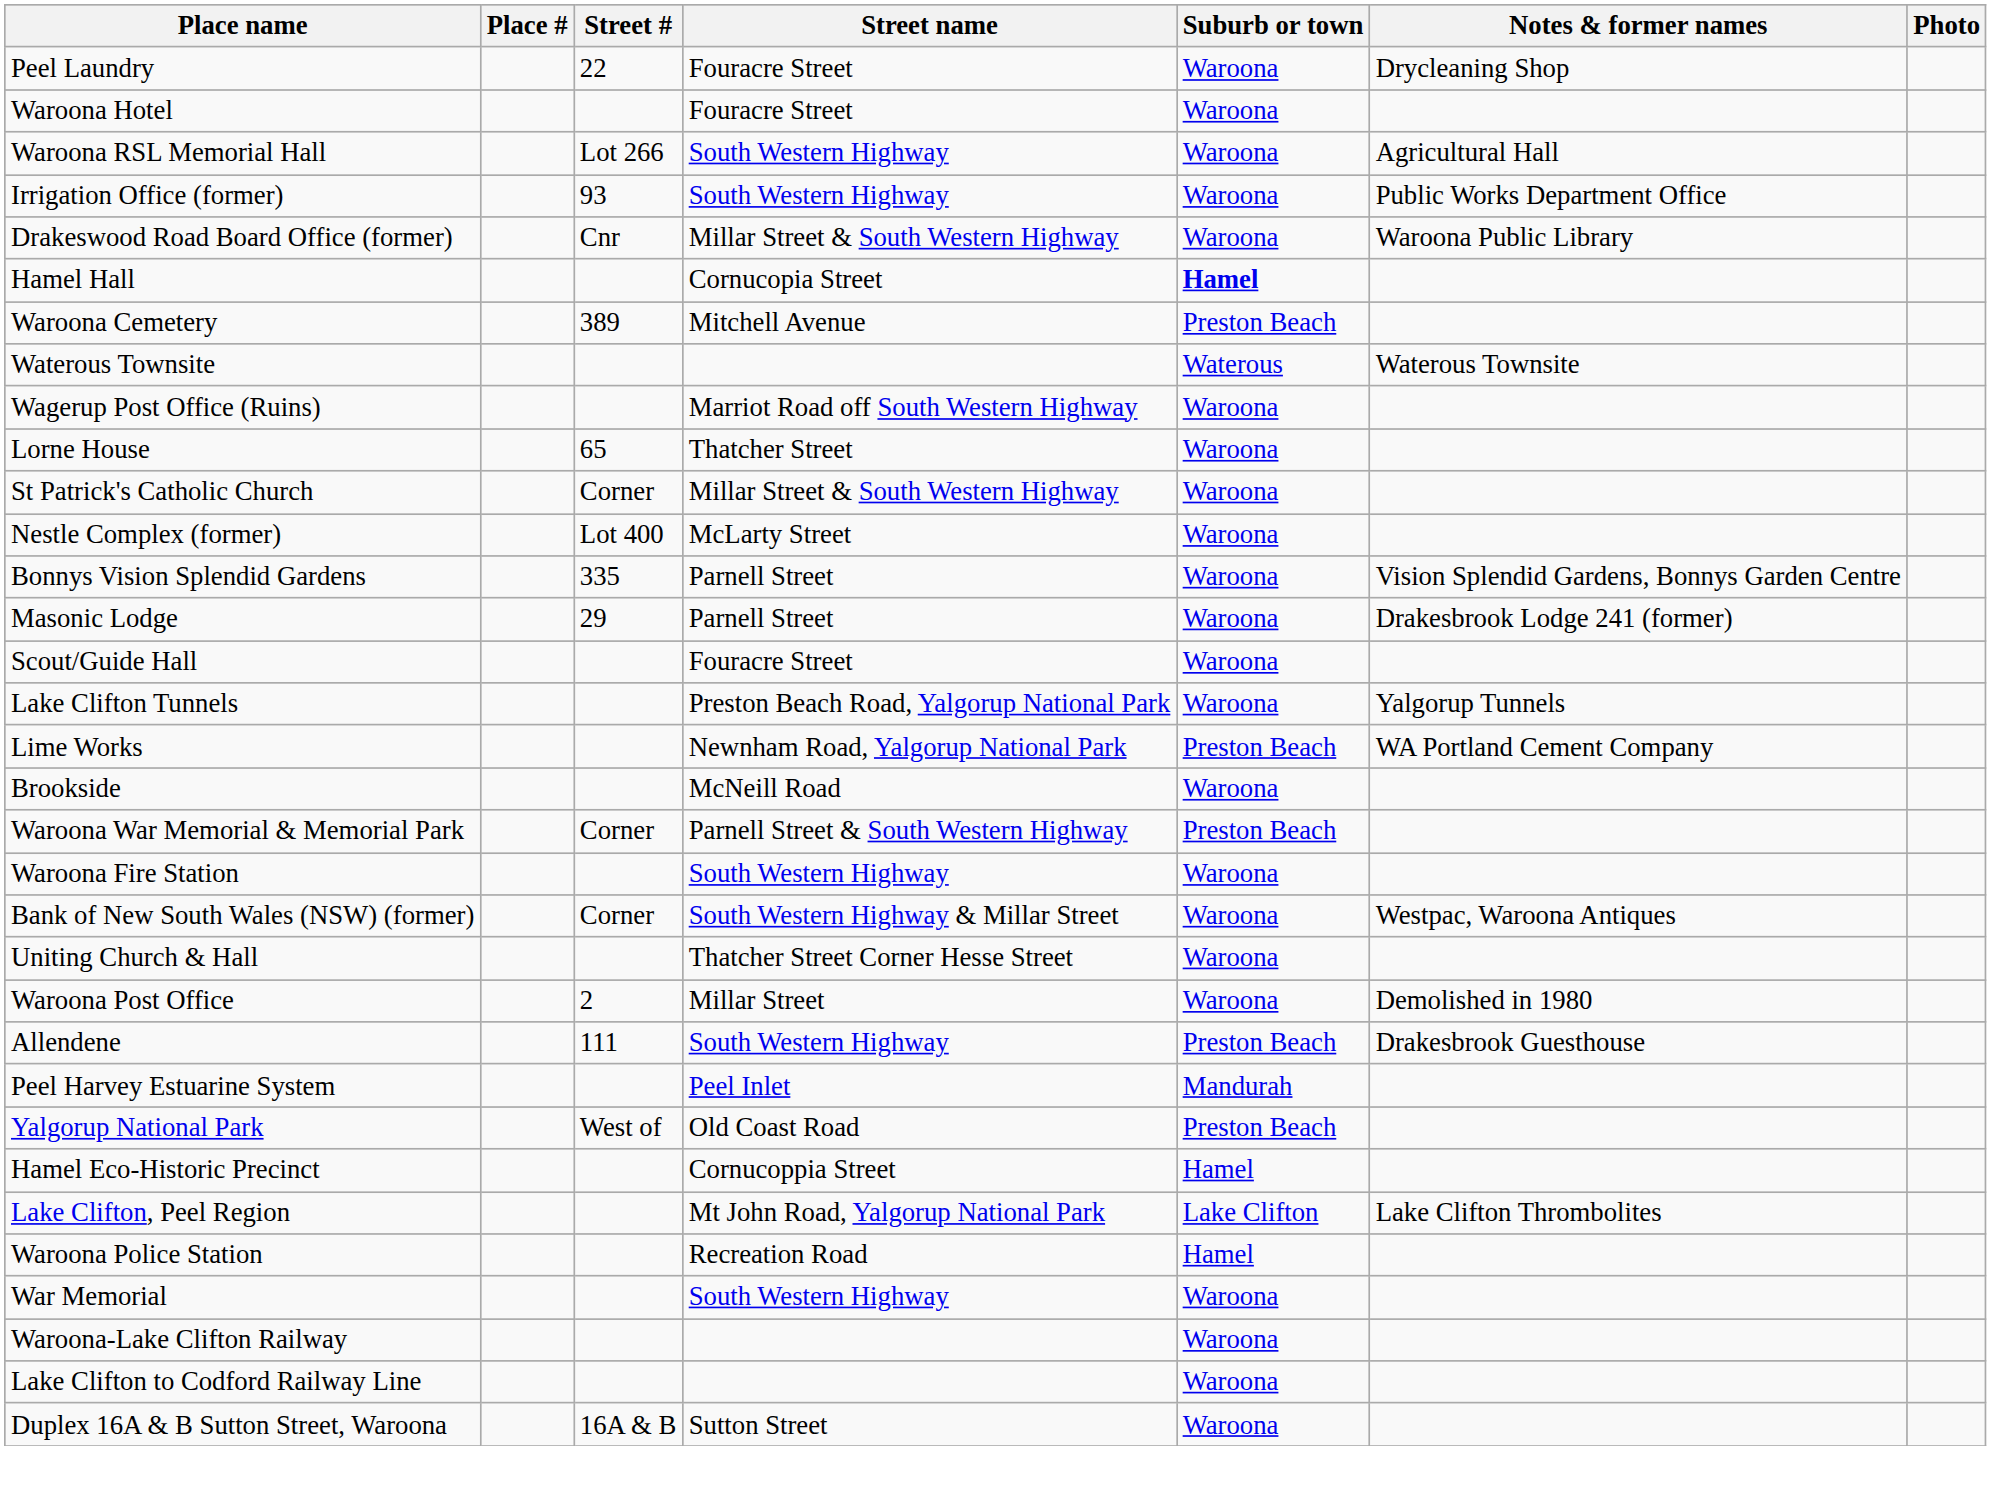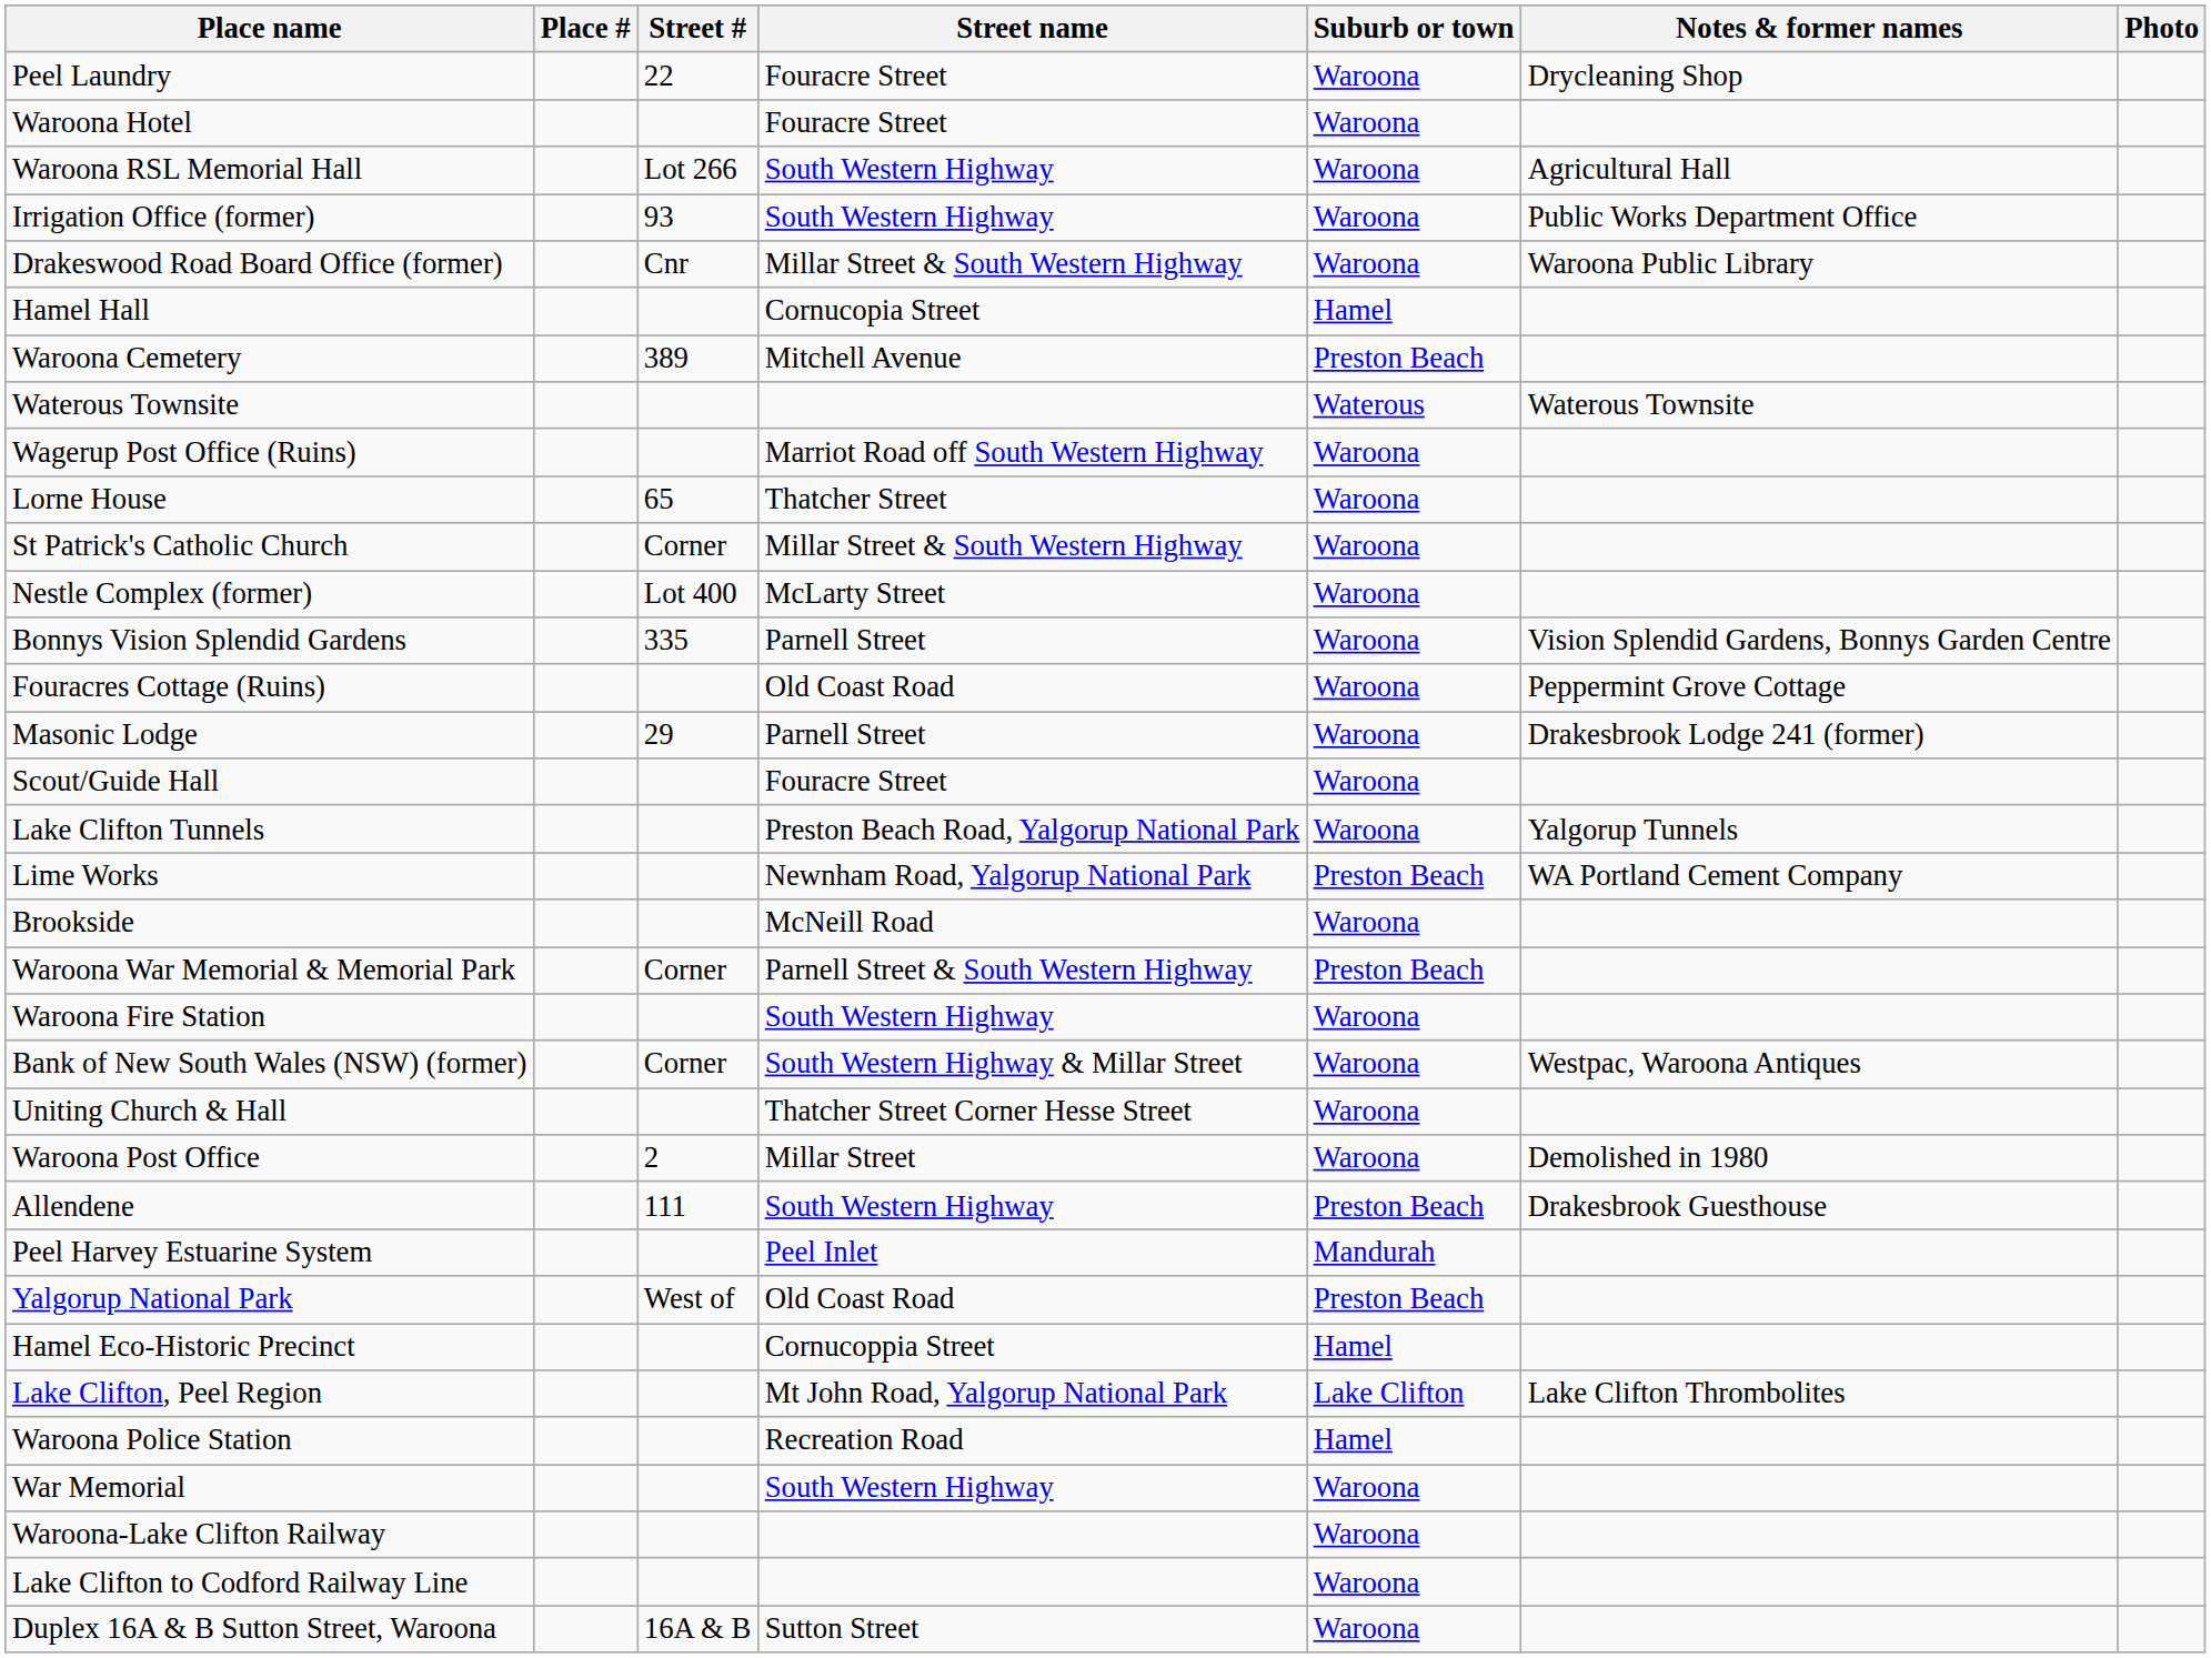Hamel Hall | Suburb or town: bold -> normal
+ row: Fouracres Cottage (Ruins) | Old Coast Road | Waroona | Peppermint Grove Cottage
